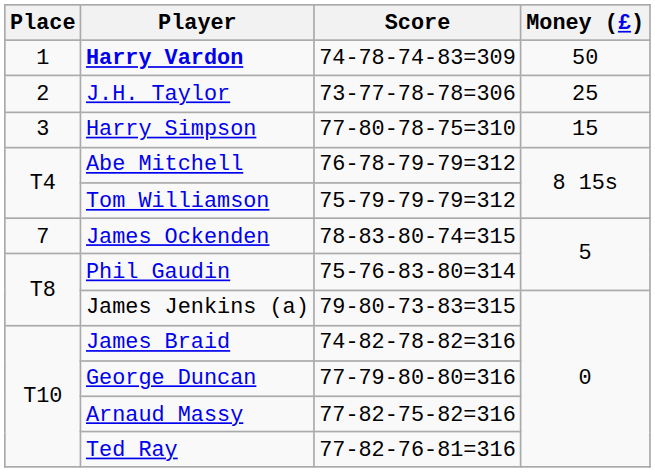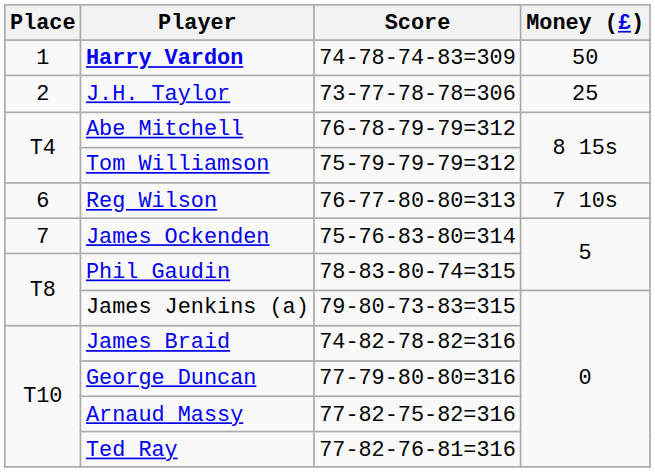- row: 3 | Harry Simpson | 77-80-78-75=310 | 15
+ row: 6 | Reg Wilson | 76-77-80-80=313 | 7 10s
James Ockenden | Score: 78-83-80-74=315 -> 75-76-83-80=314
Phil Gaudin | Score: 75-76-83-80=314 -> 78-83-80-74=315
